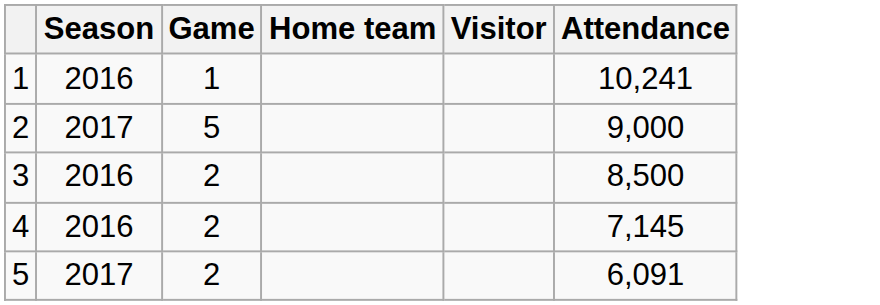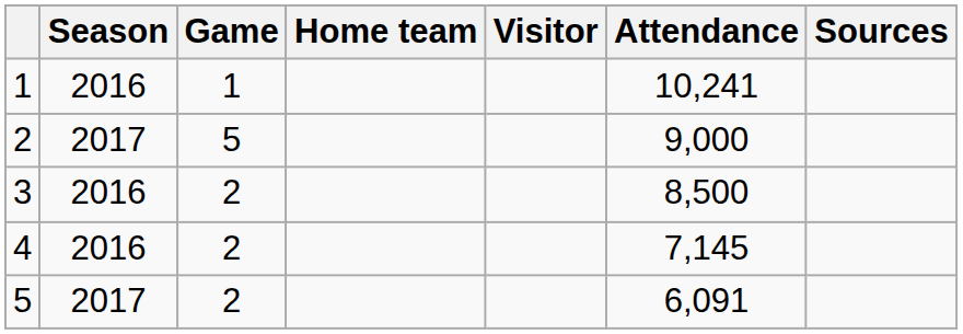+ column: Sources
